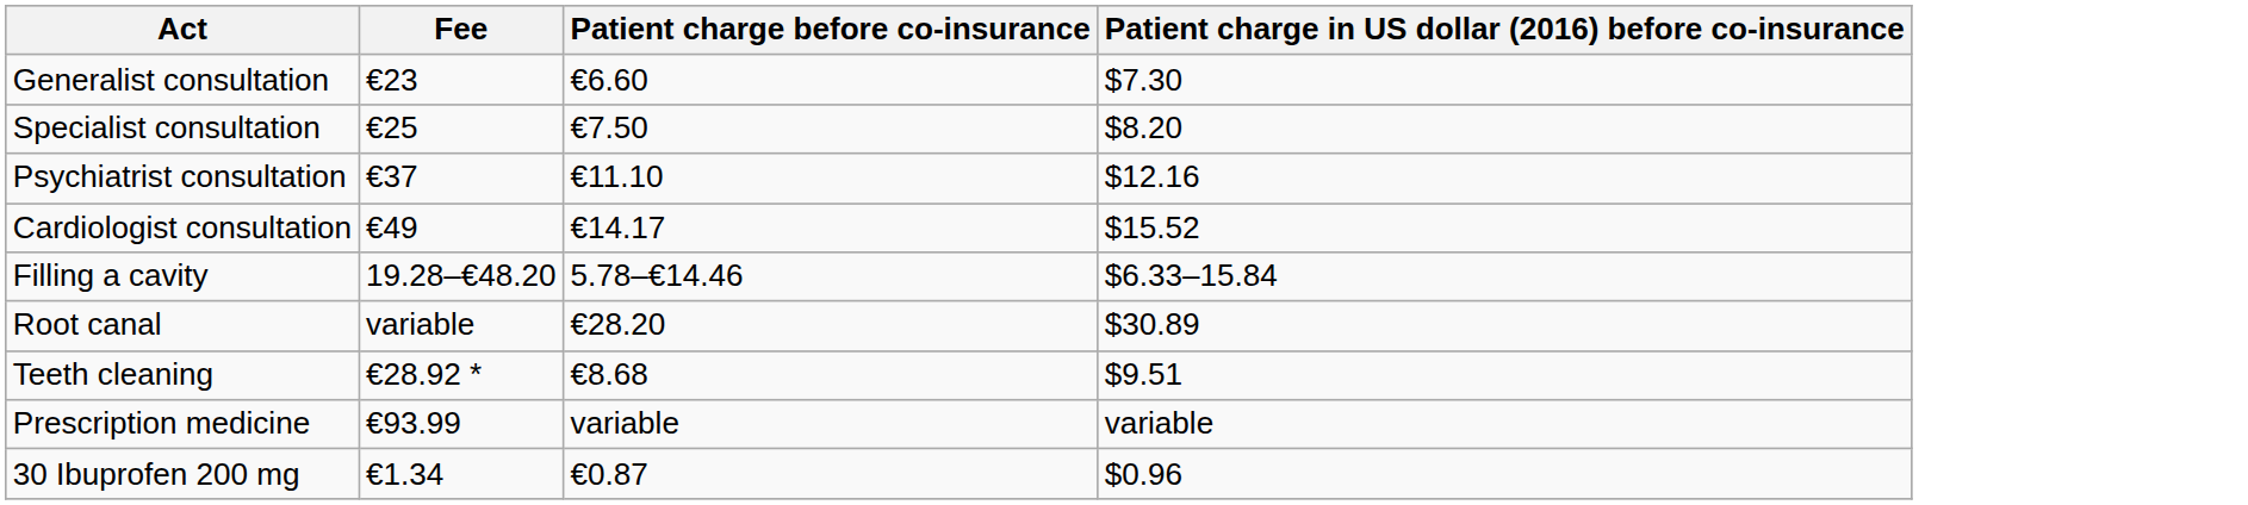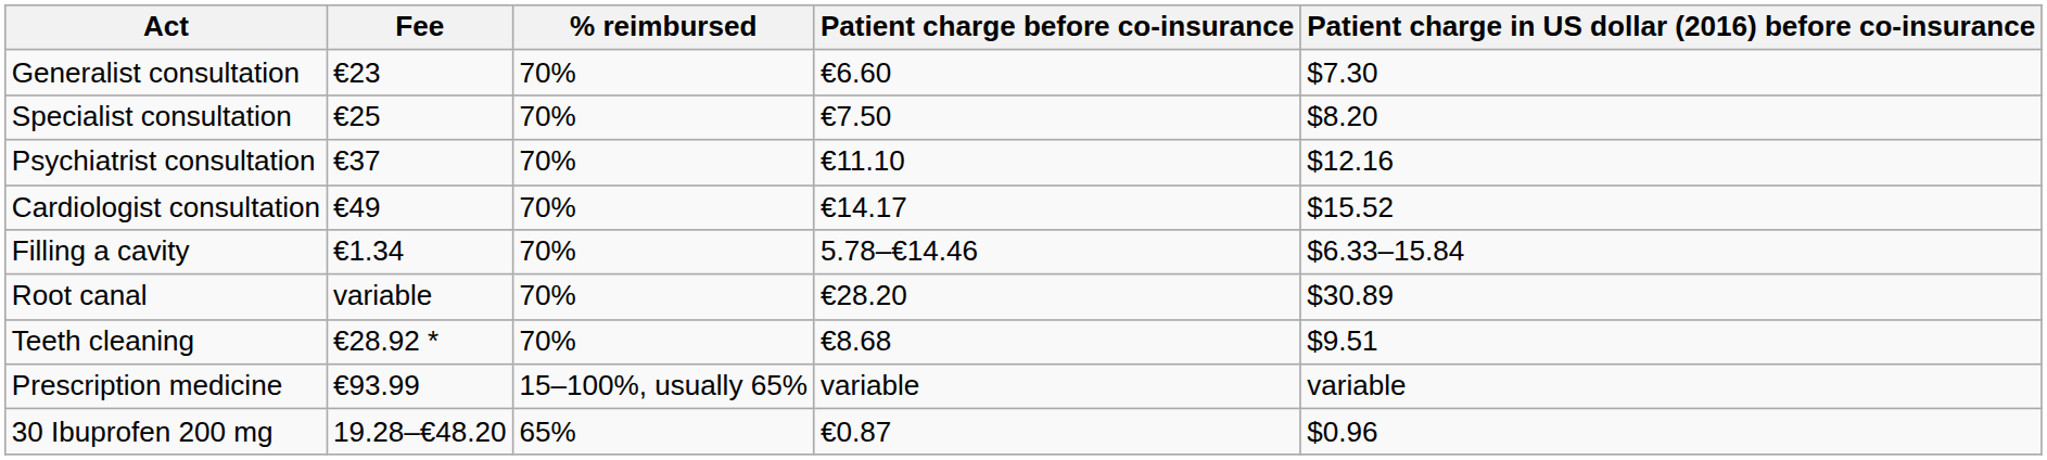+ column: % reimbursed | 70% | 70% | 70% | 70% | 70% | 70% | 70% | 15–100%, usually 65% | 65%
Filling a cavity | Fee: 19.28–€48.20 -> €1.34
30 Ibuprofen 200 mg | Fee: €1.34 -> 19.28–€48.20
